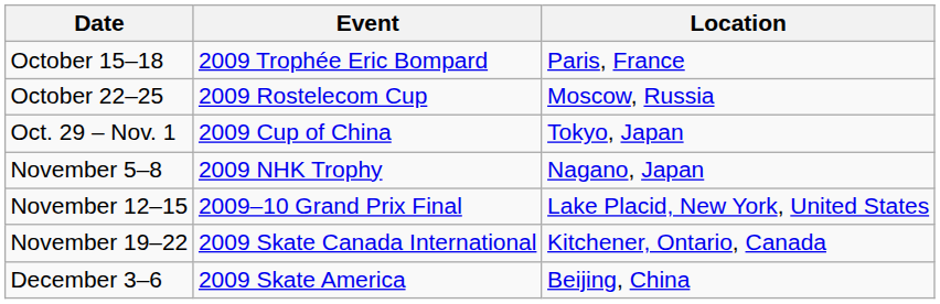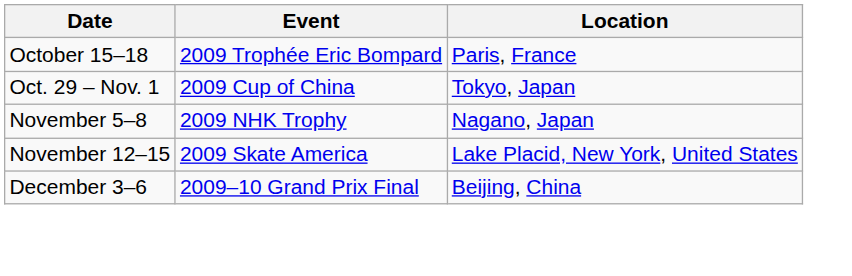- row: October 22–25 | 2009 Rostelecom Cup | Moscow, Russia
November 12–15 | Event: 2009–10 Grand Prix Final -> 2009 Skate America
- row: November 19–22 | 2009 Skate Canada International | Kitchener, Ontario, Canada
December 3–6 | Event: 2009 Skate America -> 2009–10 Grand Prix Final
